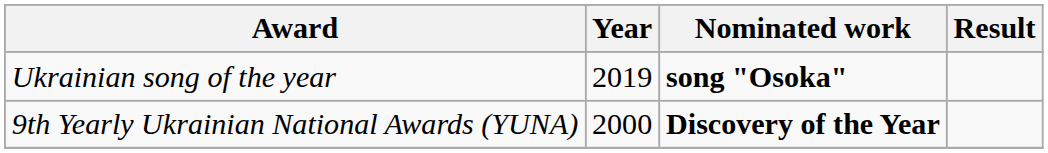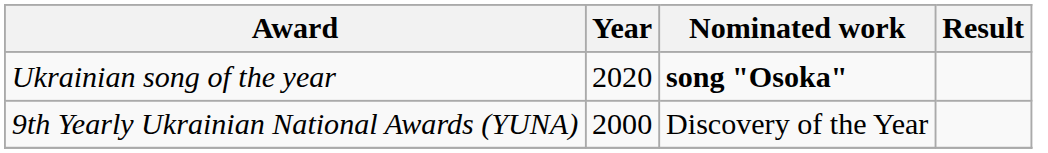Ukrainian song of the year | Year: 2019 -> 2020
9th Yearly Ukrainian National Awards (YUNA) | Nominated work: bold -> normal
